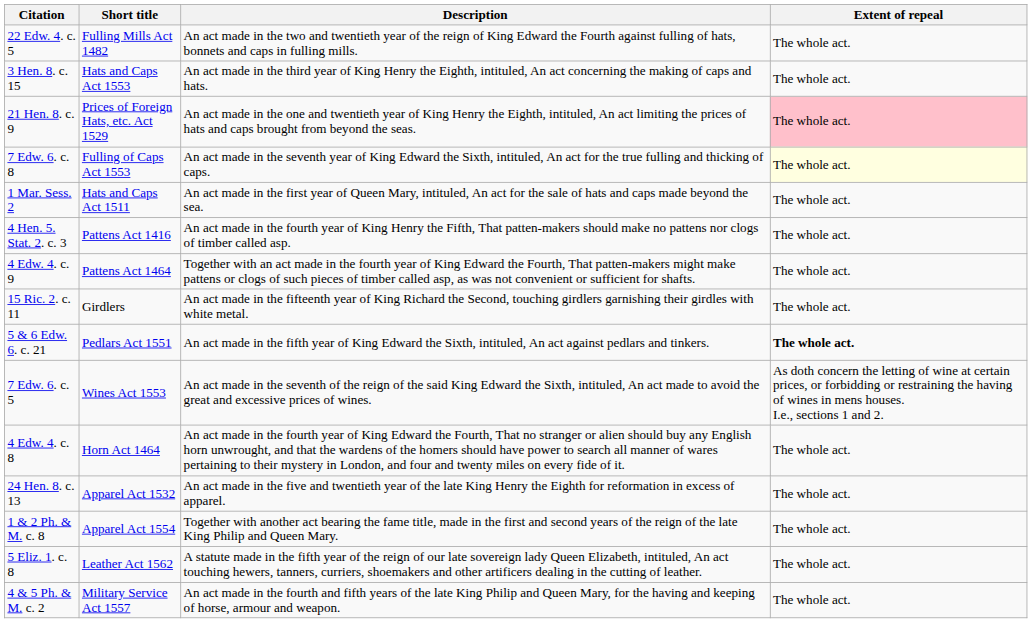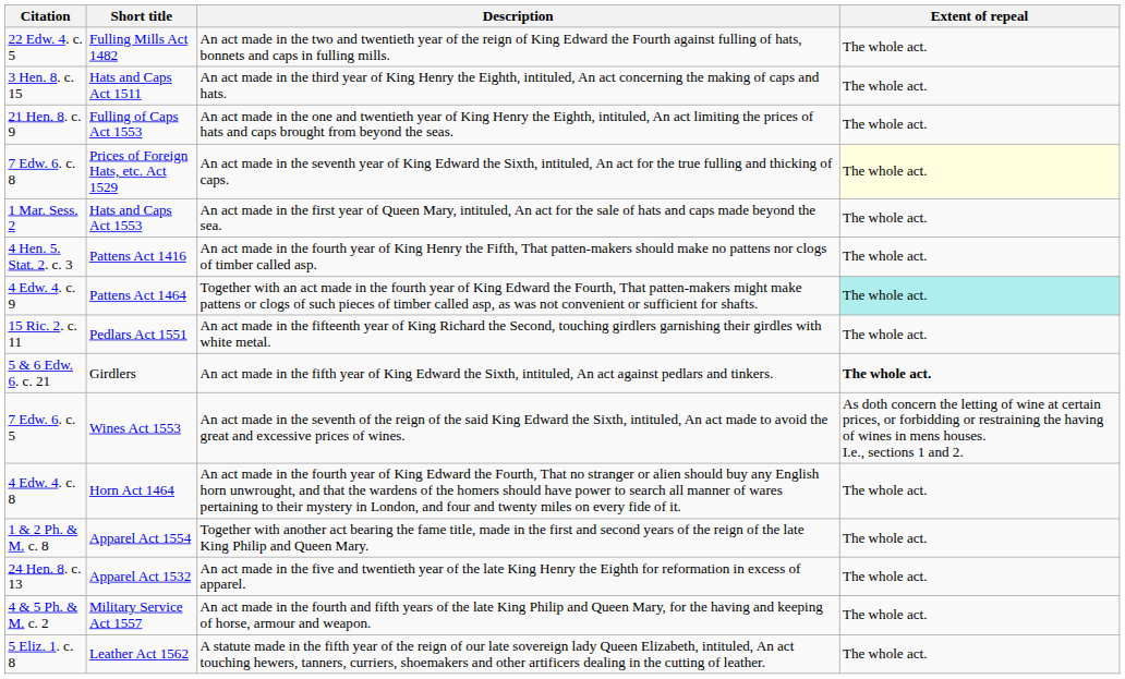3 Hen. 8. c. 15 | Short title: Hats and Caps Act 1553 -> Hats and Caps Act 1511
21 Hen. 8. c. 9 | Short title: Prices of Foreign Hats, etc. Act 1529 -> Fulling of Caps Act 1553
21 Hen. 8. c. 9 | Extent of repeal: pink background -> no background
7 Edw. 6. c. 8 | Short title: Fulling of Caps Act 1553 -> Prices of Foreign Hats, etc. Act 1529
1 Mar. Sess. 2 | Short title: Hats and Caps Act 1511 -> Hats and Caps Act 1553
4 Edw. 4. c. 9 | Extent of repeal: no background -> paleturquoise background
15 Ric. 2. c. 11 | Short title: Girdlers -> Pedlars Act 1551
5 & 6 Edw. 6. c. 21 | Short title: Pedlars Act 1551 -> Girdlers
rows swapped: 24 Hen. 8. c. 13 <-> 1 & 2 Ph. & M. c. 8
rows swapped: 4 & 5 Ph. & M. c. 2 <-> 5 Eliz. 1. c. 8
